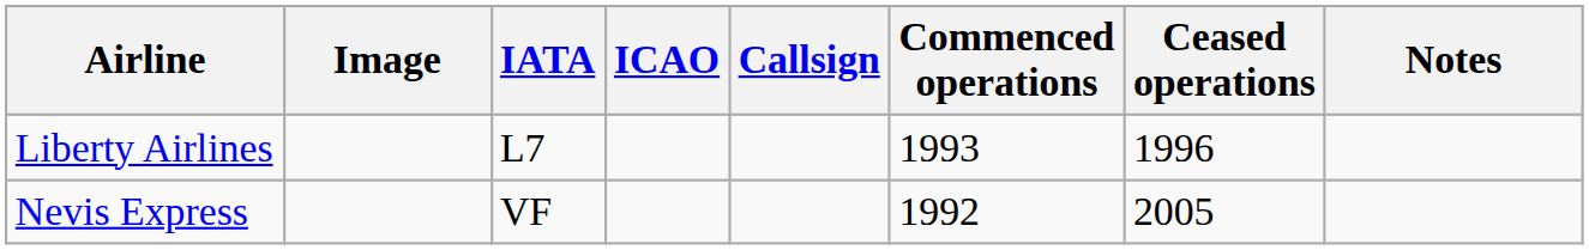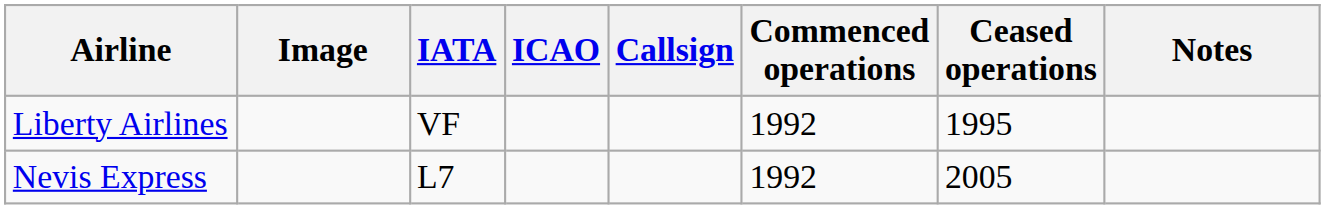Liberty Airlines | IATA: L7 -> VF
Liberty Airlines | Commenced operations: 1993 -> 1992
Liberty Airlines | Ceased operations: 1996 -> 1995
Nevis Express | IATA: VF -> L7
